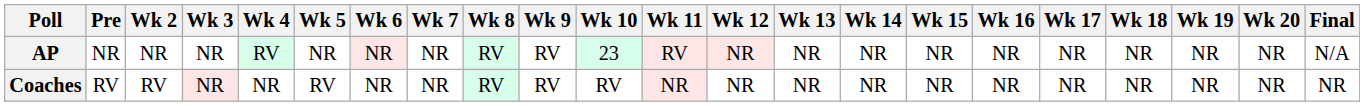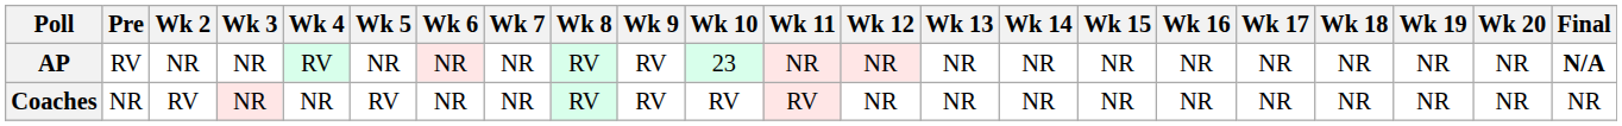AP | Pre: NR -> RV
AP | Wk 11: RV -> NR
AP | Final: normal -> bold
Coaches | Pre: RV -> NR
Coaches | Wk 11: NR -> RV
